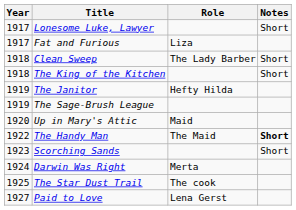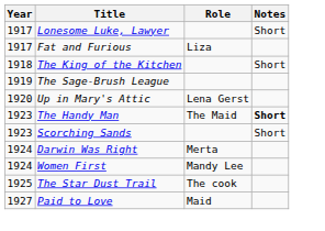- row: 1918 | Clean Sweep | The Lady Barber | Short
- row: 1919 | The Janitor | Hefty Hilda
Up in Mary's Attic | Role: Maid -> Lena Gerst
The Handy Man | Year: 1922 -> 1923
+ row: 1924 | Women First | Mandy Lee
Paid to Love | Role: Lena Gerst -> Maid
